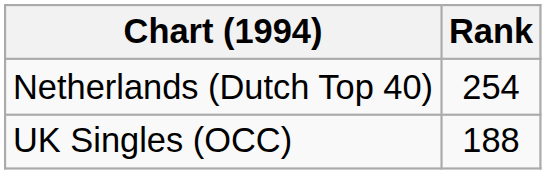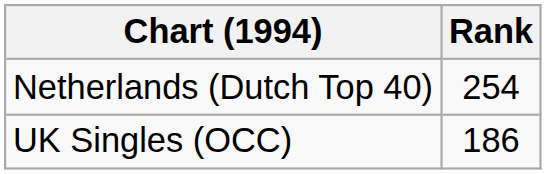UK Singles (OCC) | Rank: 188 -> 186
